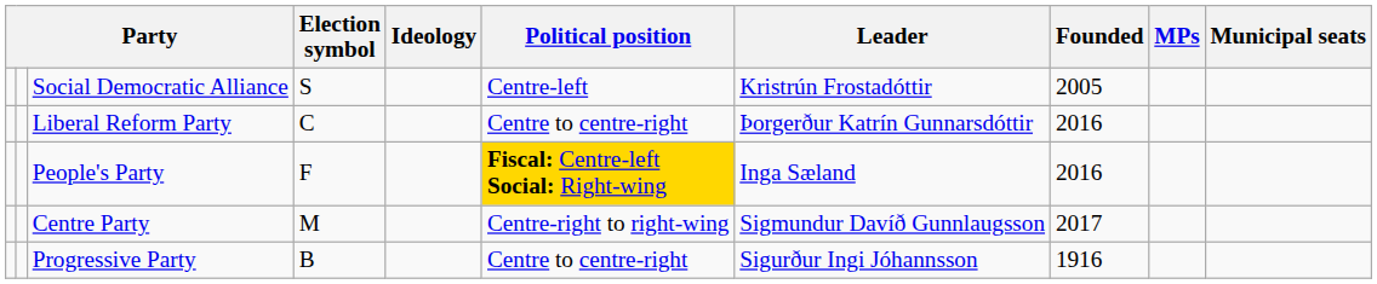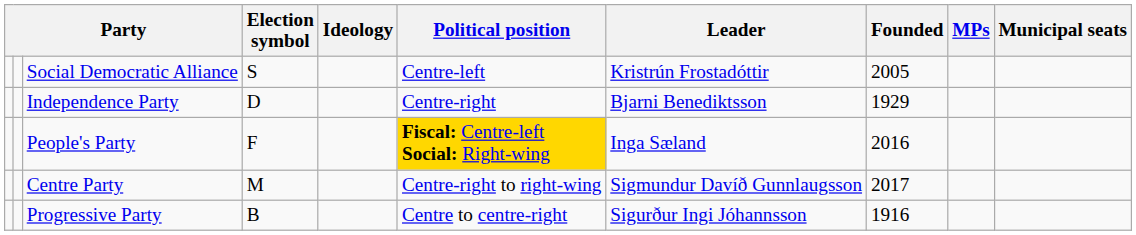+ row: Independence Party | D | Centre-right | Bjarni Benediktsson | 1929
- row: Liberal Reform Party | C | Centre to centre-right | Þorgerður Katrín Gunnarsdóttir | 2016
